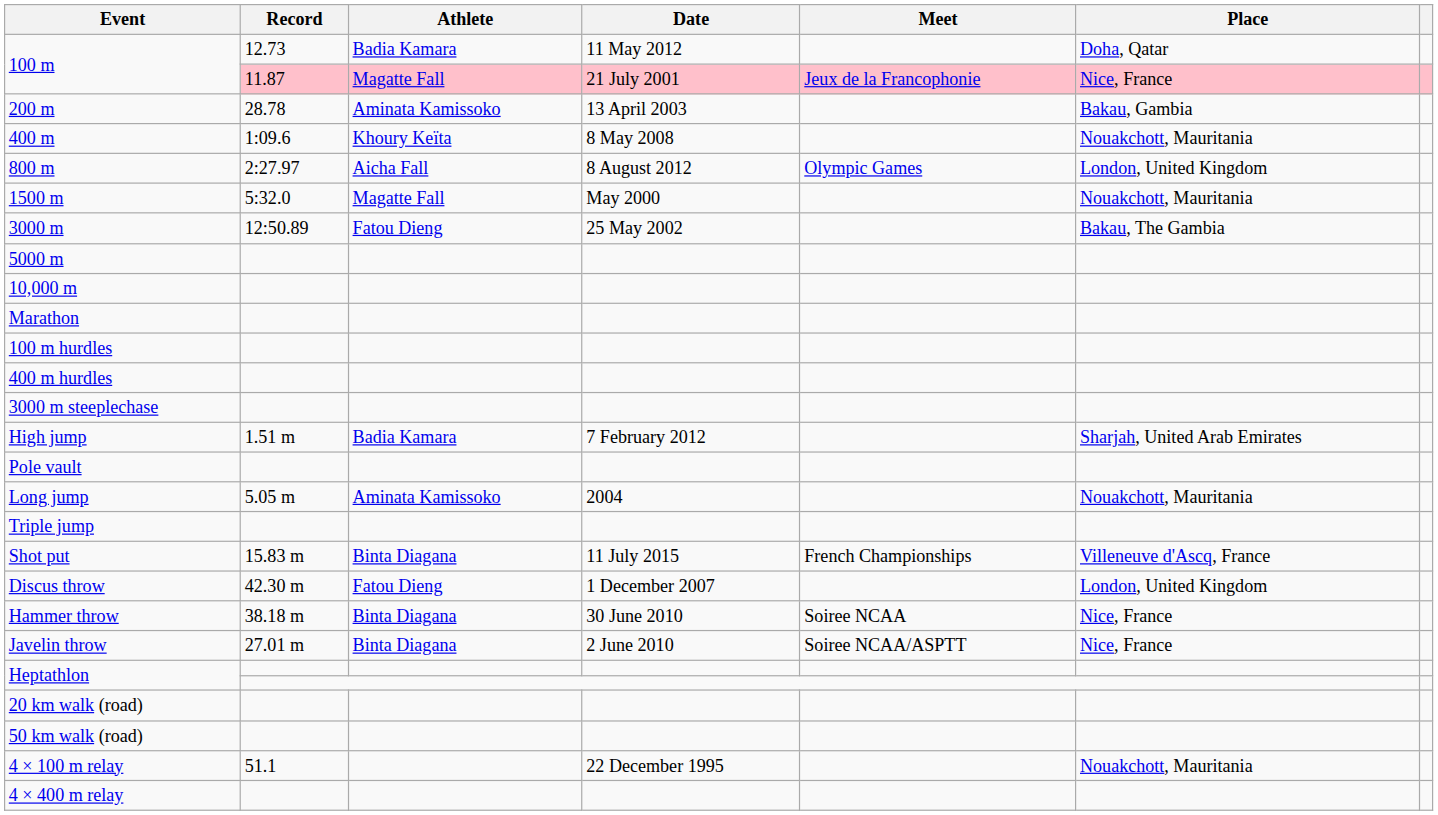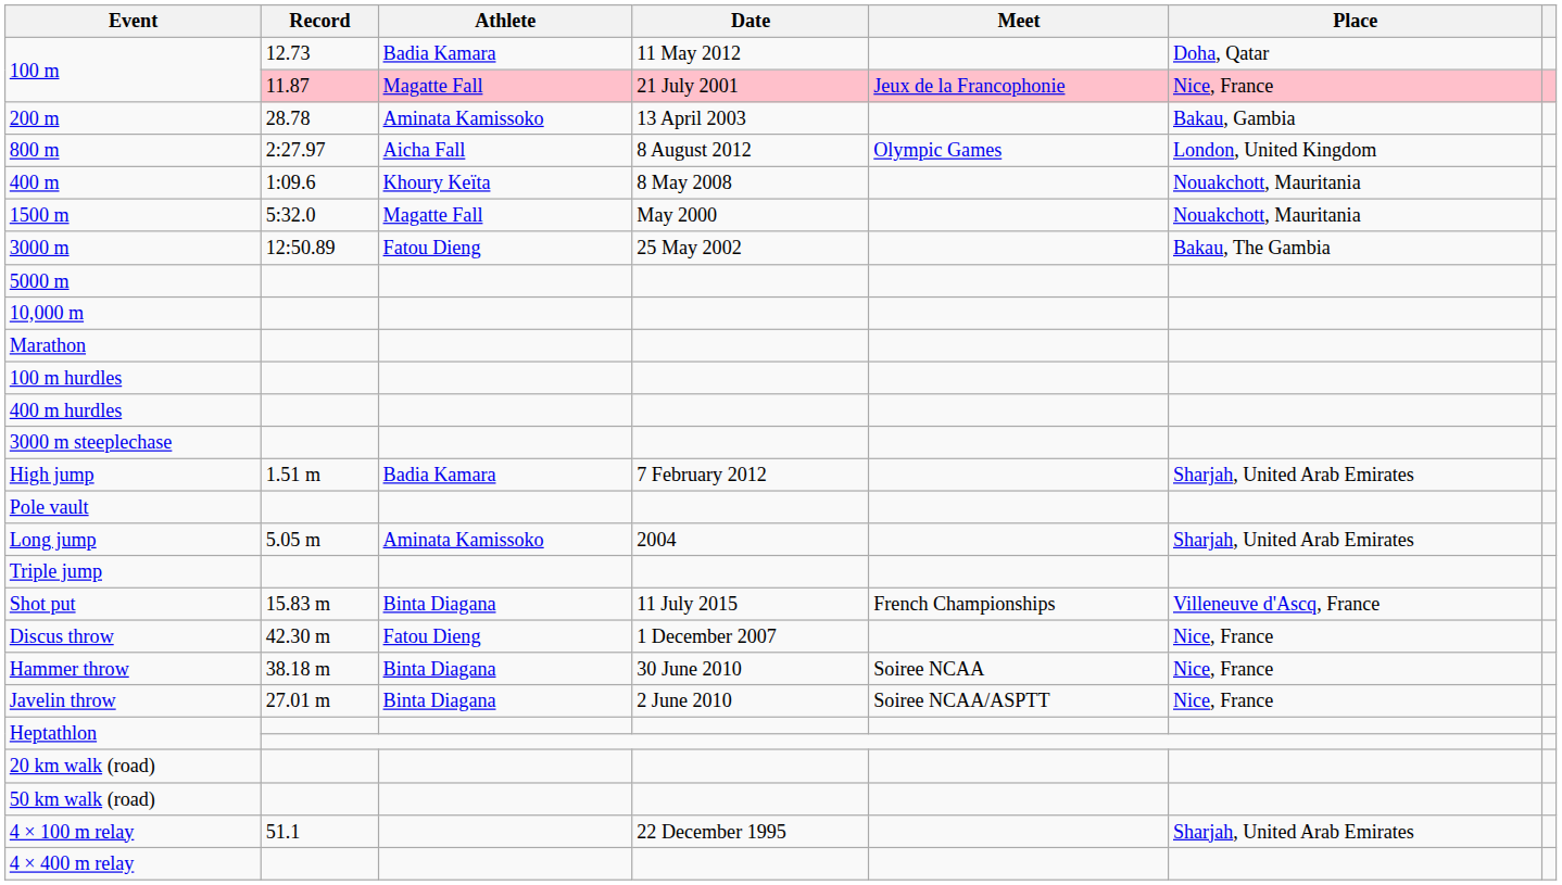rows swapped: 400 m <-> 800 m
Long jump | Place: Nouakchott, Mauritania -> Sharjah, United Arab Emirates
Discus throw | Place: London, United Kingdom -> Nice, France
4 × 100 m relay | Place: Nouakchott, Mauritania -> Sharjah, United Arab Emirates
